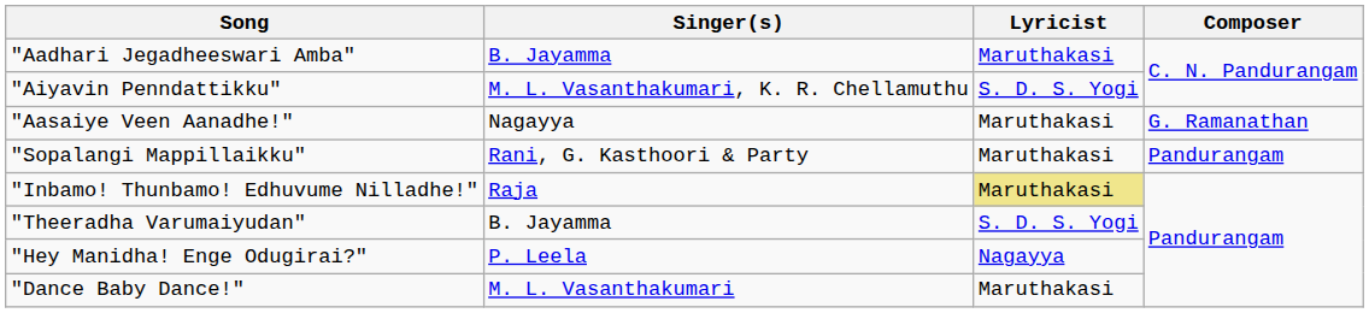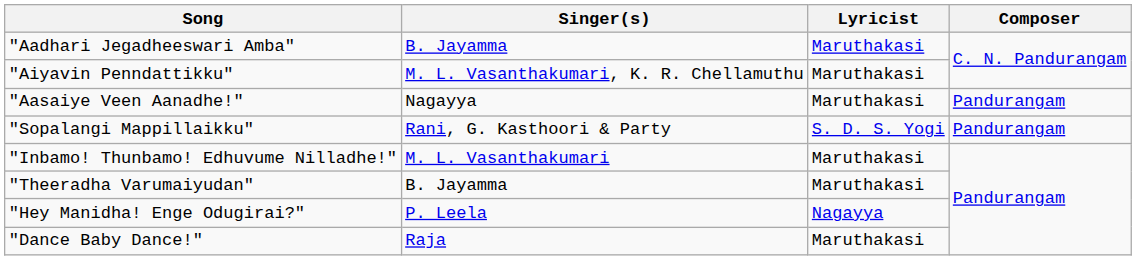"Aiyavin Penndattikku" | Lyricist: S. D. S. Yogi -> Maruthakasi
"Aasaiye Veen Aanadhe!" | Composer: G. Ramanathan -> Pandurangam
"Sopalangi Mappillaikku" | Lyricist: Maruthakasi -> S. D. S. Yogi
"Inbamo! Thunbamo! Edhuvume Nilladhe!" | Singer(s): Raja -> M. L. Vasanthakumari
"Inbamo! Thunbamo! Edhuvume Nilladhe!" | Lyricist: khaki background -> no background
"Theeradha Varumaiyudan" | Lyricist: S. D. S. Yogi -> Maruthakasi
"Dance Baby Dance!" | Singer(s): M. L. Vasanthakumari -> Raja
